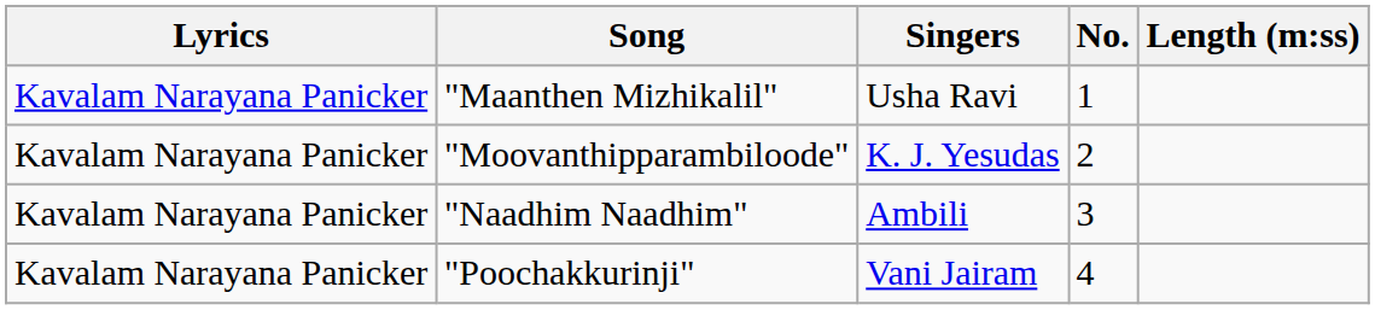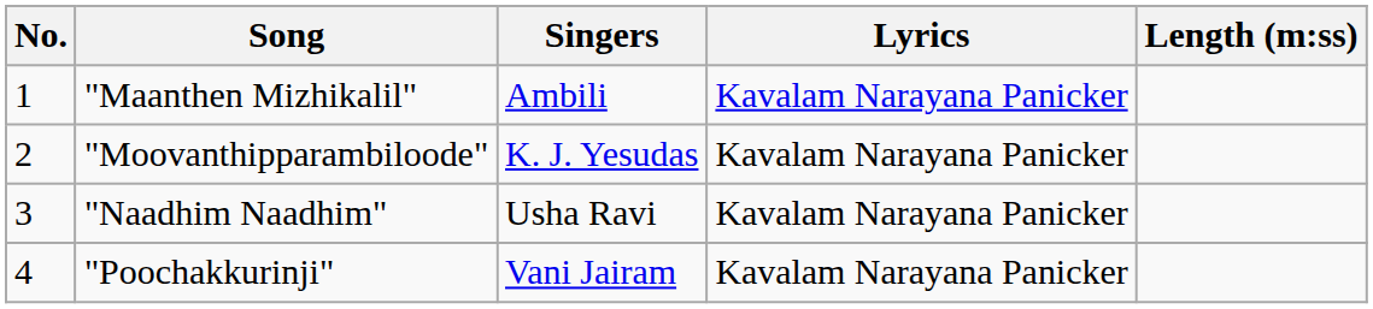columns swapped: No. <-> Lyrics
"Maanthen Mizhikalil" | Singers: Usha Ravi -> Ambili
"Naadhim Naadhim" | Singers: Ambili -> Usha Ravi
